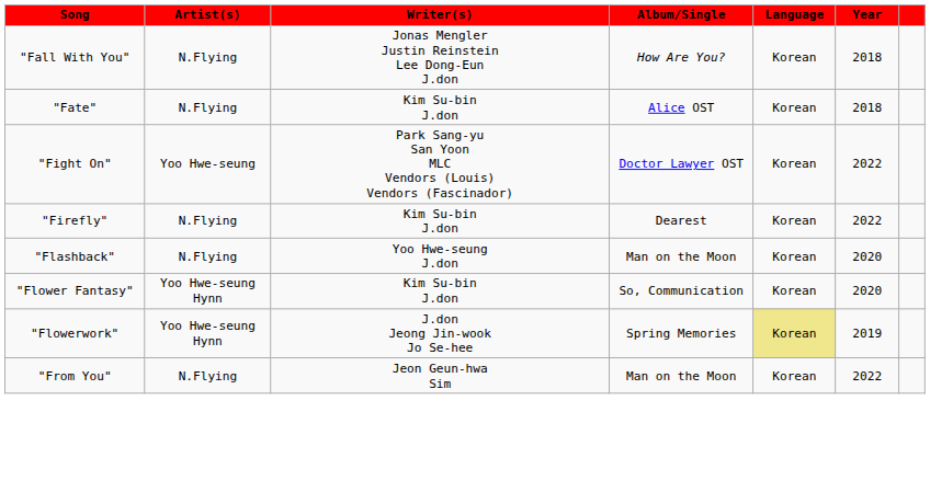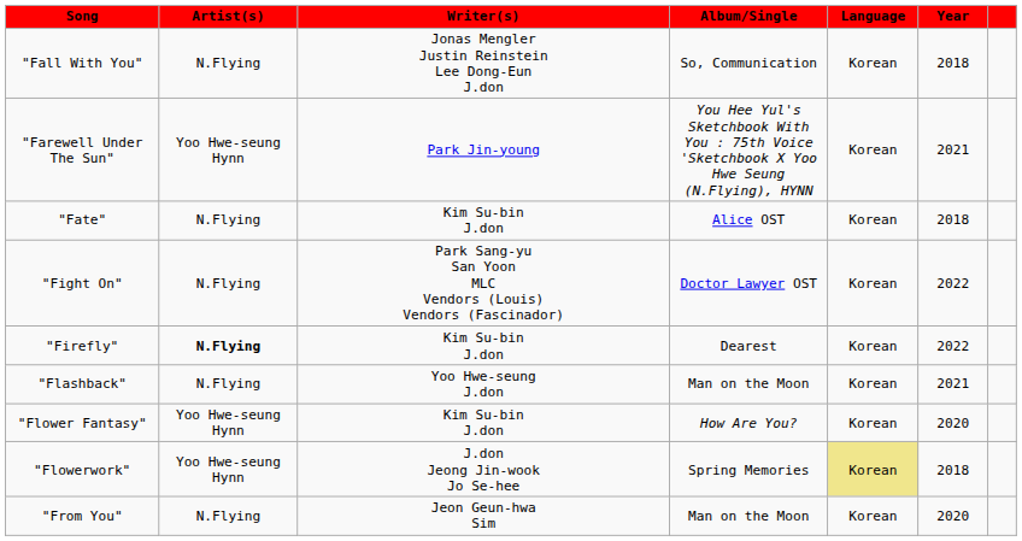"Fall With You" | Album/Single: How Are You? -> So, Communication
+ row: "Farewell Under The Sun" | Yoo Hwe-seung Hynn | Park Jin-young | You Hee Yul's Sketchbook With You : 75th Voice 'Sketchbook X Yoo Hwe Seung (N.Flying), HYNN | Korean | 2021
"Fight On" | Artist(s): Yoo Hwe-seung -> N.Flying
"Firefly" | Artist(s): normal -> bold
"Flashback" | Year: 2020 -> 2021
"Flower Fantasy" | Album/Single: So, Communication -> How Are You?
"Flowerwork" | Year: 2019 -> 2018
"From You" | Year: 2022 -> 2020
